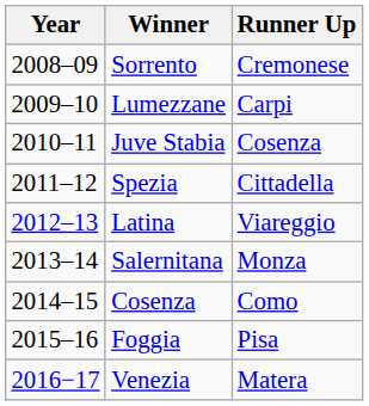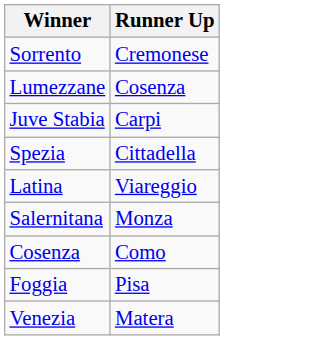- column: Year | 2008–09 | 2009–10 | 2010–11 | 2011–12 | 2012–13 | 2013–14 | 2014–15 | 2015–16 | 2016−17
Lumezzane | Runner Up: Carpi -> Cosenza
Juve Stabia | Runner Up: Cosenza -> Carpi
